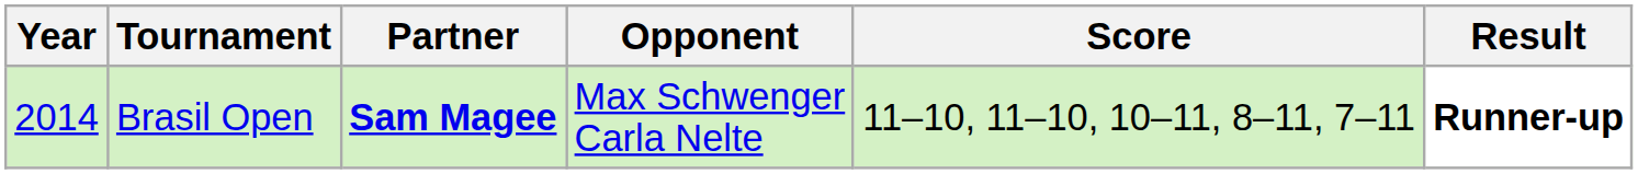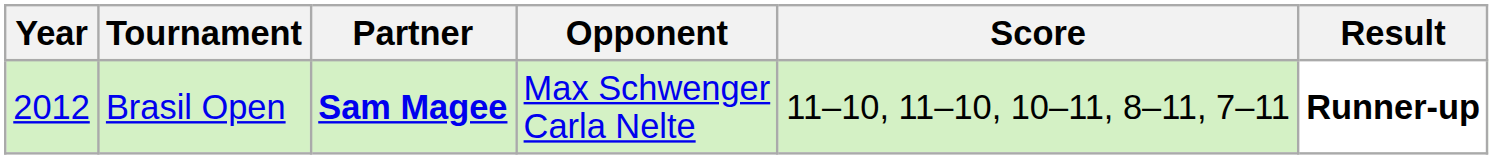Brasil Open | Year: 2014 -> 2012
